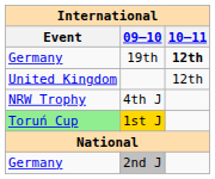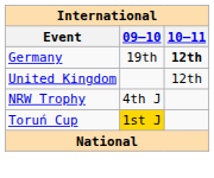1st J | Event: lightgreen background -> no background
- row: Germany | 2nd J
